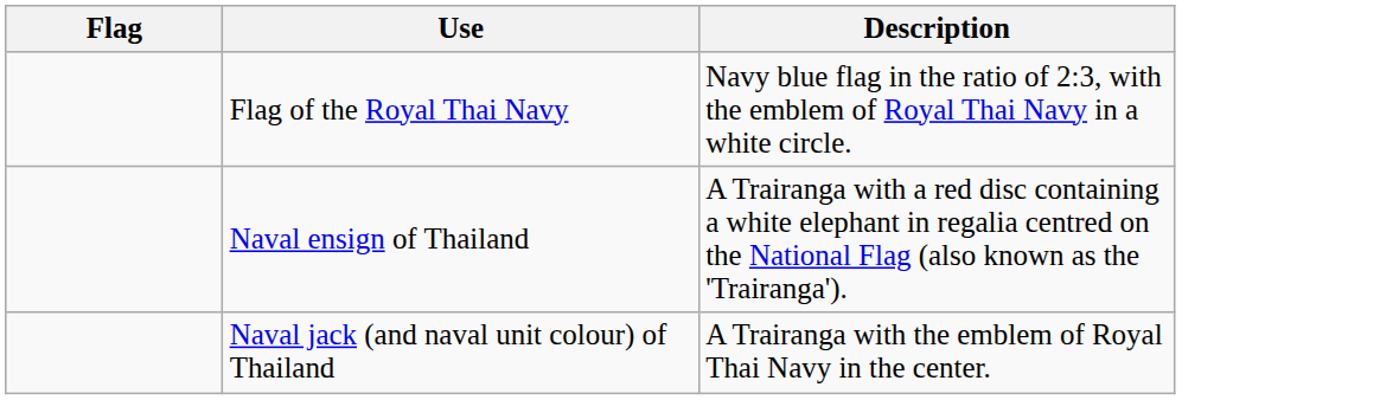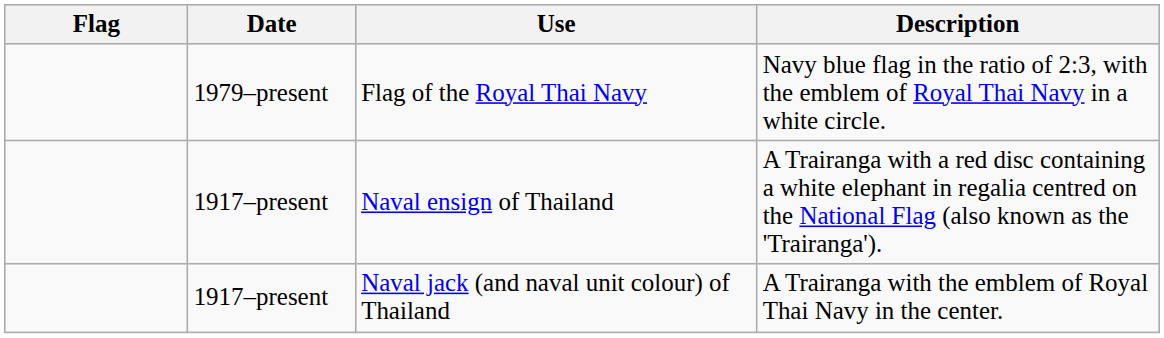+ column: Date | 1979–present | 1917–present | 1917–present
